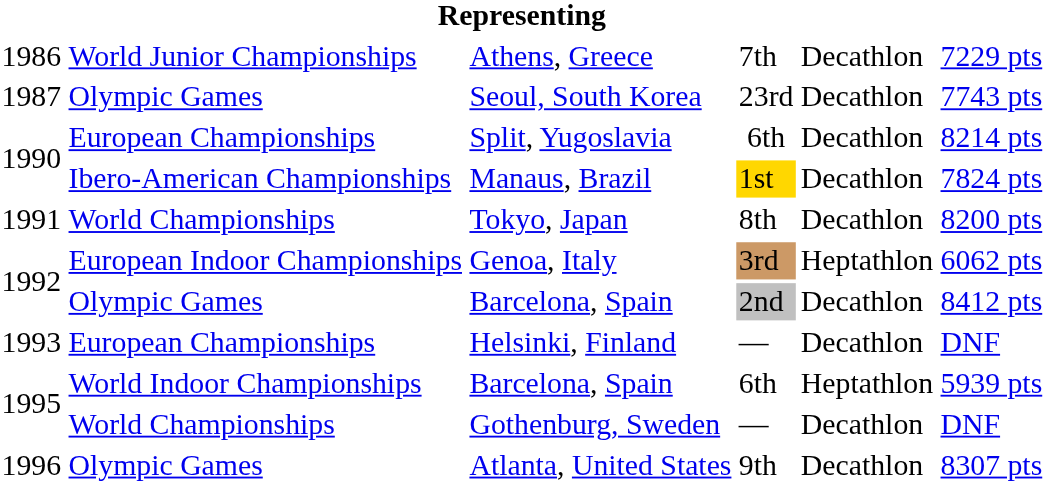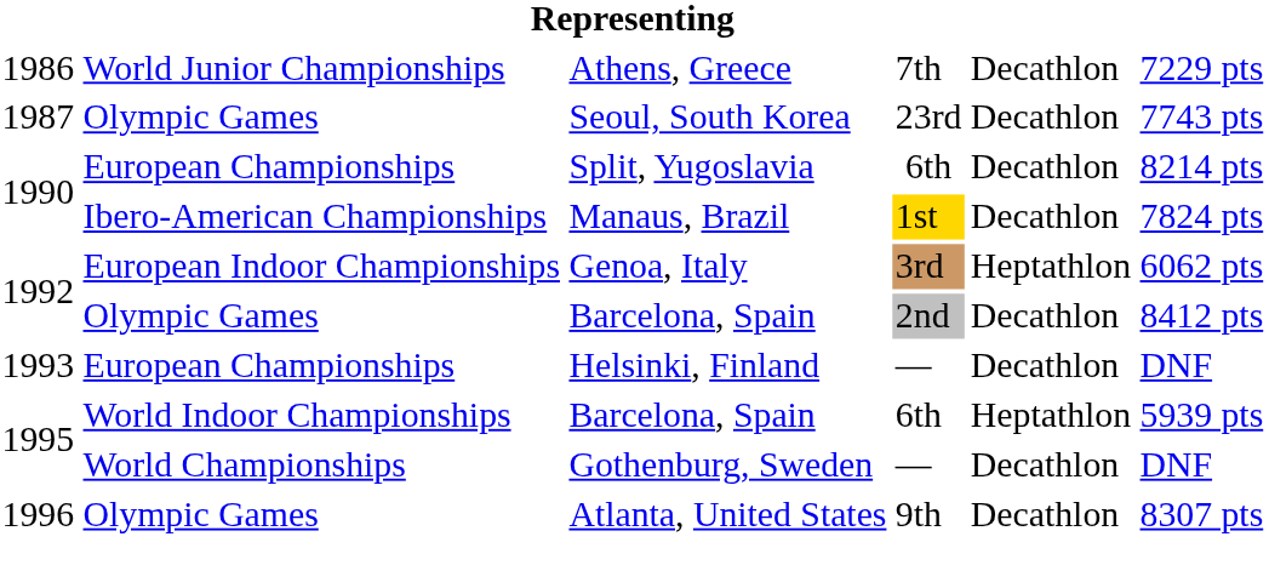- row: 1991 | World Championships | Tokyo, Japan | 8th | Decathlon | 8200 pts
